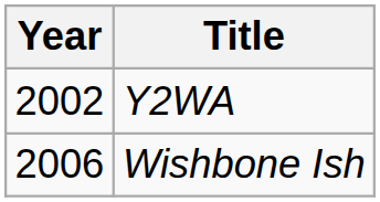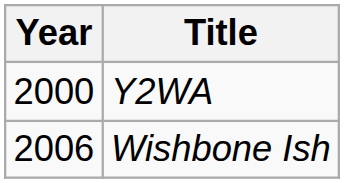Y2WA | Year: 2002 -> 2000
